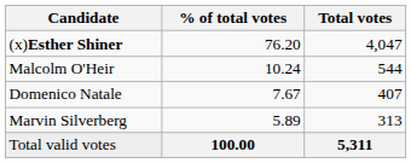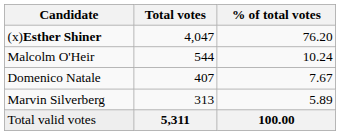columns swapped: Total votes <-> % of total votes
